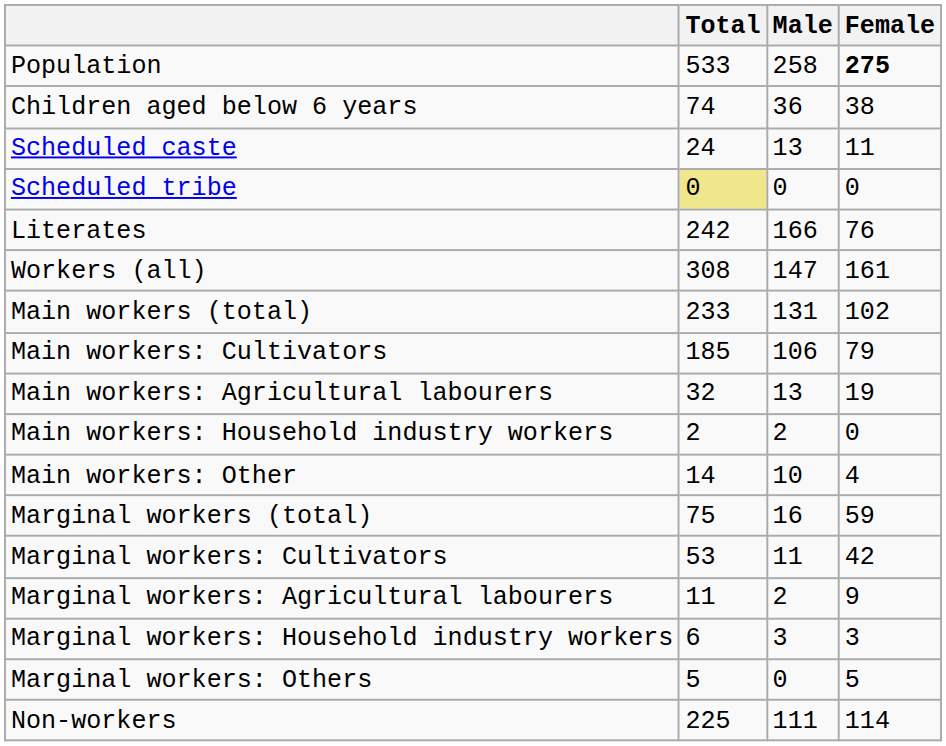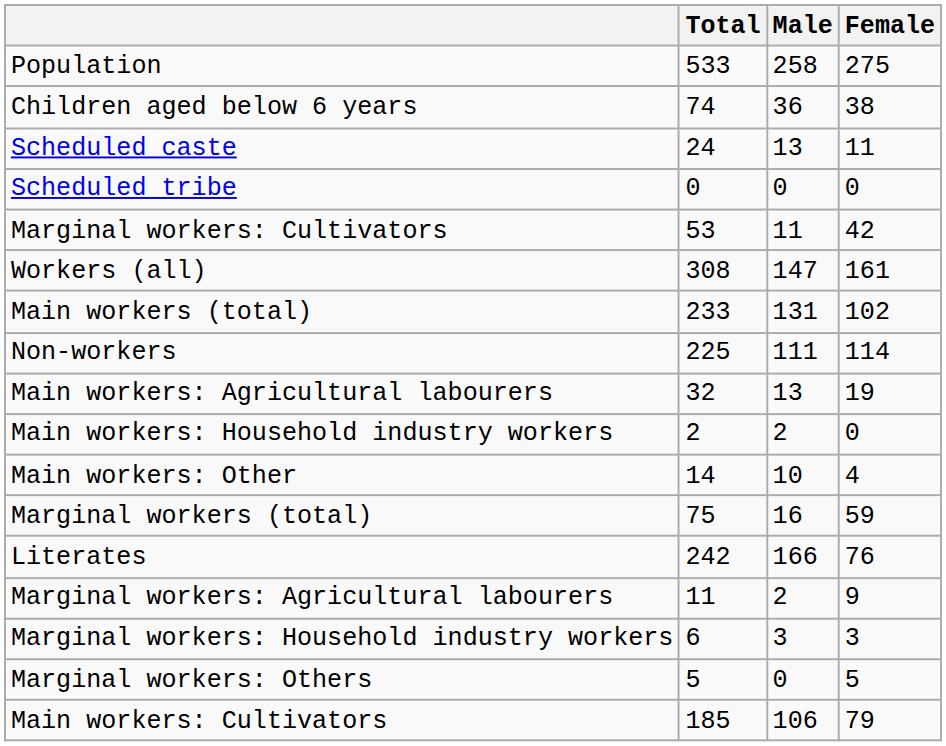Population | Female: bold -> normal
Scheduled tribe | Total: khaki background -> no background
rows swapped: Literates <-> Marginal workers: Cultivators
rows swapped: Main workers: Cultivators <-> Non-workers
